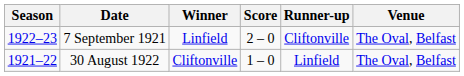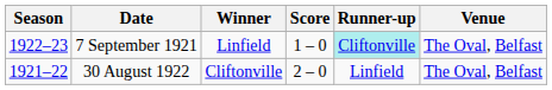7 September 1921 | Score: 2 – 0 -> 1 – 0
7 September 1921 | Runner-up: no background -> paleturquoise background
30 August 1922 | Score: 1 – 0 -> 2 – 0
